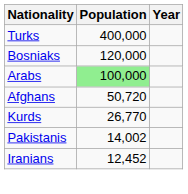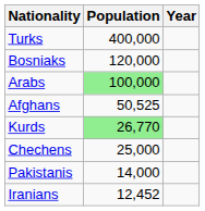Afghans | Population: 50,720 -> 50,525
Kurds | Population: no background -> lightgreen background
+ row: Chechens | 25,000
Pakistanis | Population: 14,002 -> 14,000
